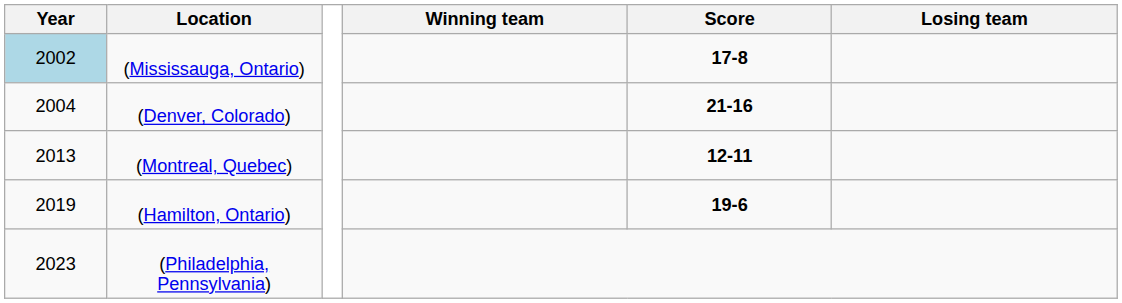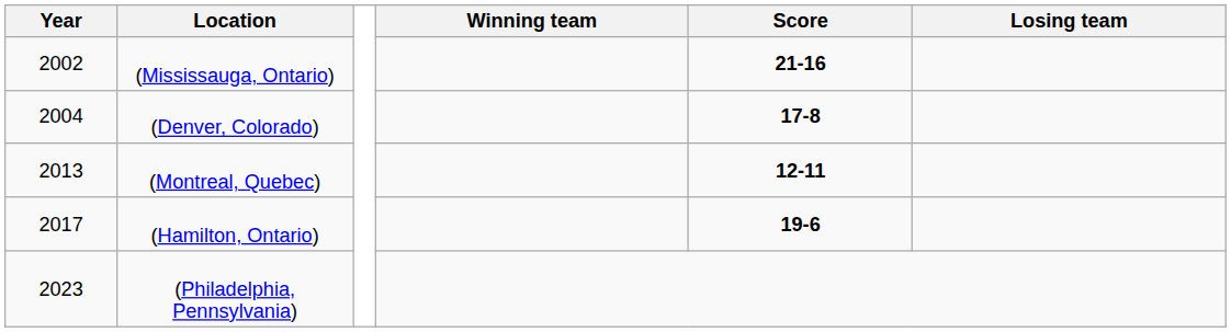(Mississauga, Ontario) | Year: lightblue background -> no background
(Mississauga, Ontario) | Score: 17-8 -> 21-16
(Denver, Colorado) | Score: 21-16 -> 17-8
(Hamilton, Ontario) | Year: 2019 -> 2017
